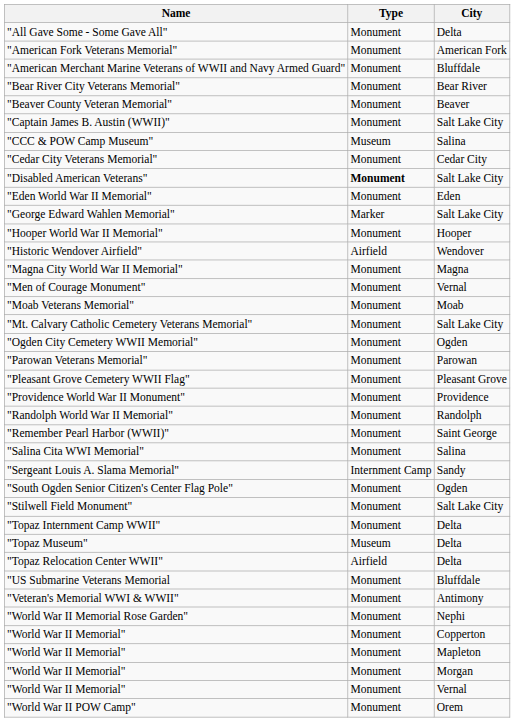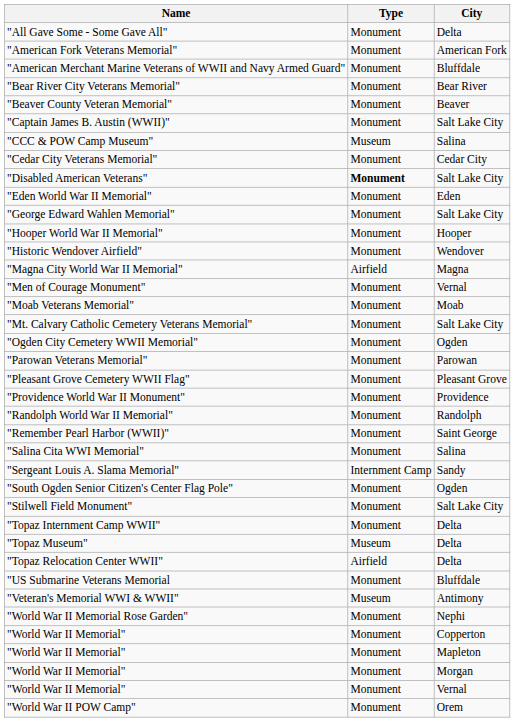"George Edward Wahlen Memorial" | Type: Marker -> Monument
"Historic Wendover Airfield" | Type: Airfield -> Monument
"Magna City World War II Memorial" | Type: Monument -> Airfield
"Veteran's Memorial WWI & WWII" | Type: Monument -> Museum
